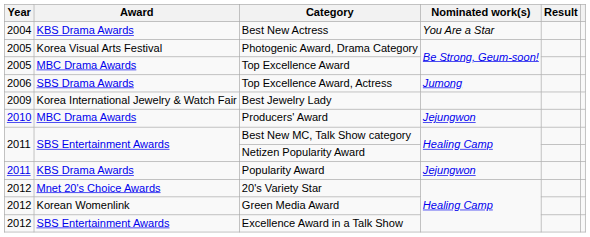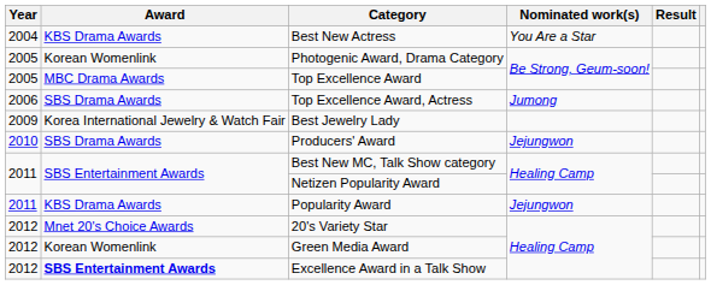Photogenic Award, Drama Category | Award: Korea Visual Arts Festival -> Korean Womenlink
Producers' Award | Award: MBC Drama Awards -> SBS Drama Awards
Excellence Award in a Talk Show | Award: normal -> bold
